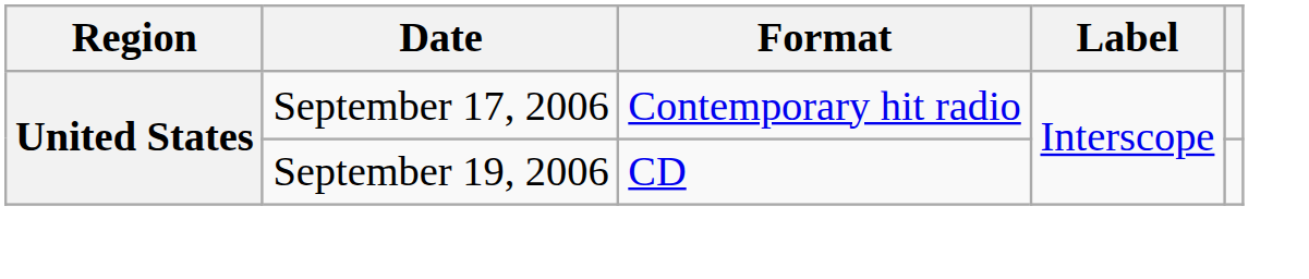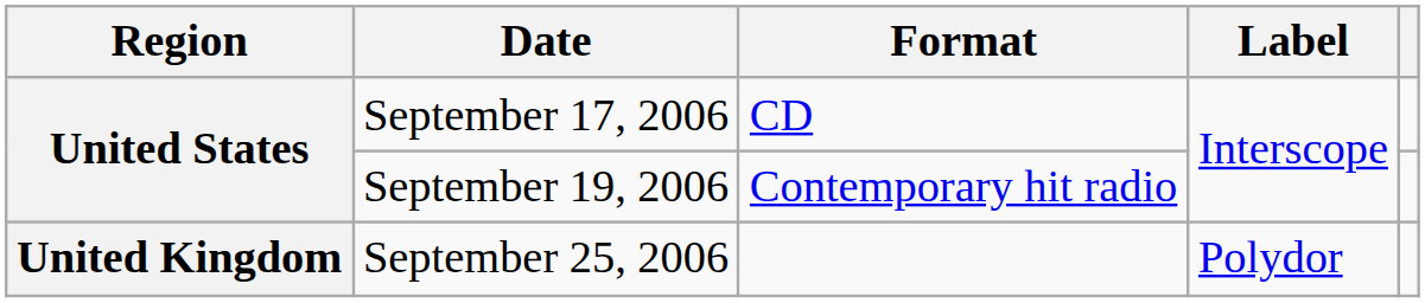September 17, 2006 | Format: Contemporary hit radio -> CD
September 19, 2006 | Format: CD -> Contemporary hit radio
+ row: United Kingdom | September 25, 2006 | Polydor
